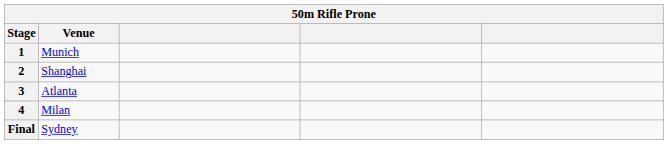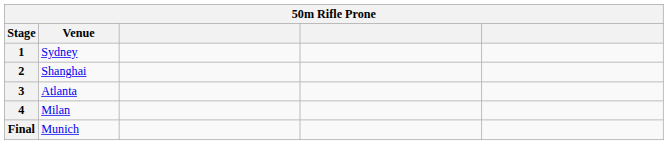1 | Venue: Munich -> Sydney
Final | Venue: Sydney -> Munich
